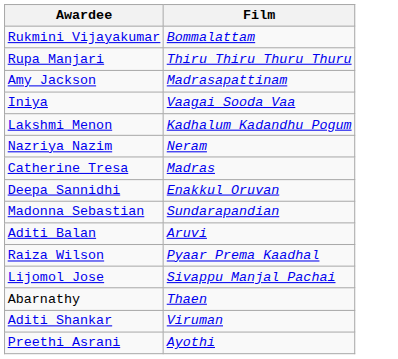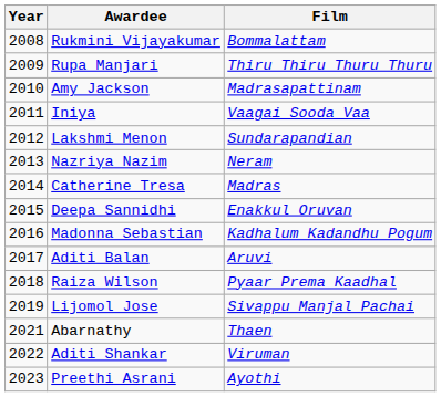+ column: Year | 2008 | 2009 | 2010 | 2011 | 2012 | 2013 | 2014 | 2015 | 2016 | 2017 | 2018 | 2019 | 2021 | 2022 | 2023
Lakshmi Menon | Film: Kadhalum Kadandhu Pogum -> Sundarapandian
Madonna Sebastian | Film: Sundarapandian -> Kadhalum Kadandhu Pogum
